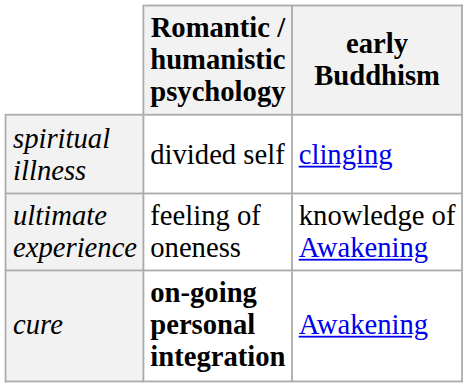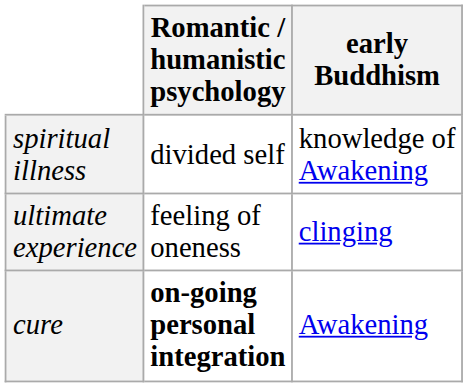spiritual illness | early Buddhism: clinging -> knowledge of Awakening
ultimate experience | early Buddhism: knowledge of Awakening -> clinging
